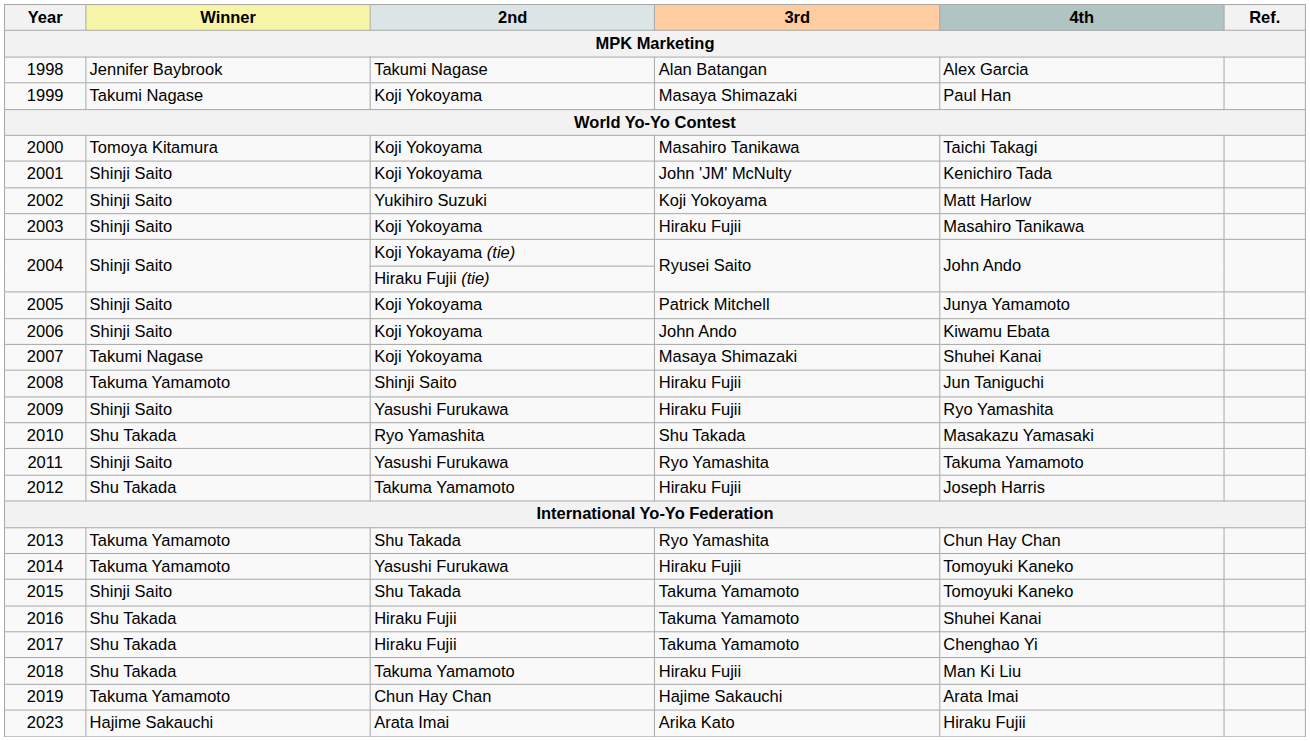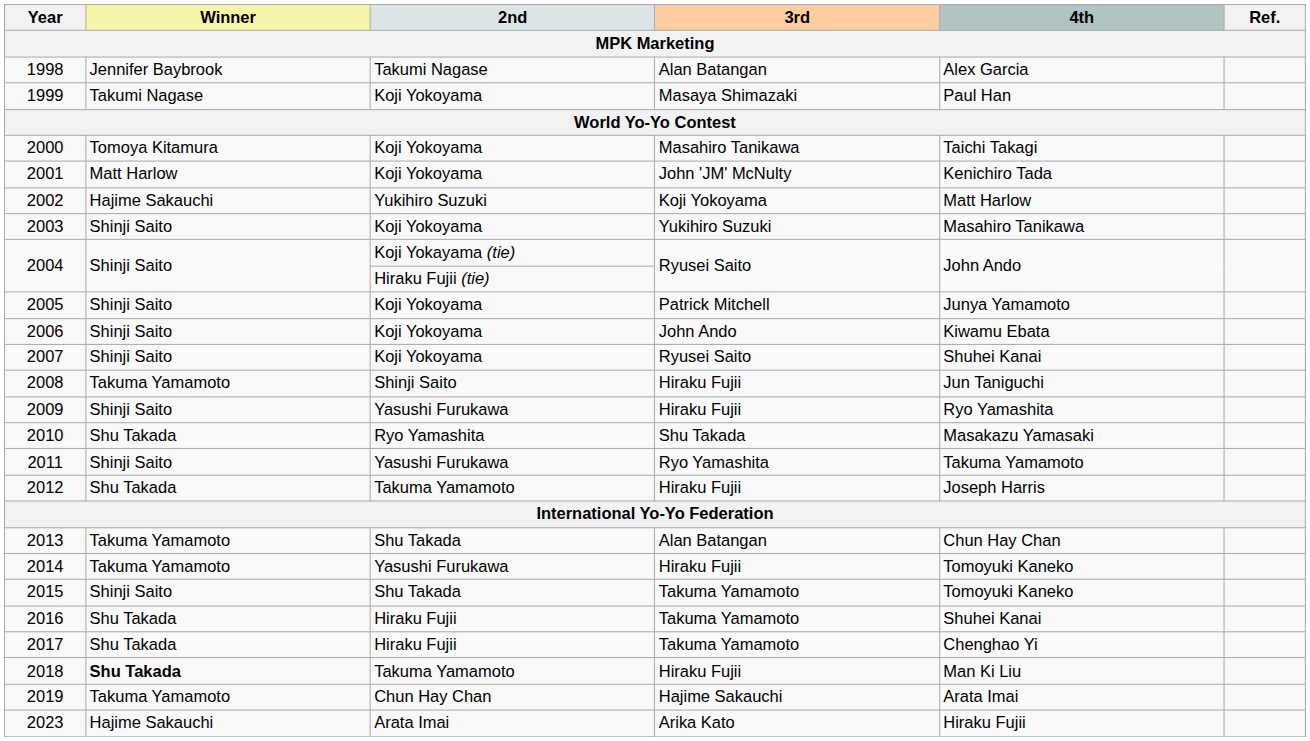2001 | Winner: Shinji Saito -> Matt Harlow
2002 | Winner: Shinji Saito -> Hajime Sakauchi
2003 | 3rd: Hiraku Fujii -> Yukihiro Suzuki
2007 | Winner: Takumi Nagase -> Shinji Saito
2007 | 3rd: Masaya Shimazaki -> Ryusei Saito
2013 | 3rd: Ryo Yamashita -> Alan Batangan
2018 | Winner: normal -> bold
